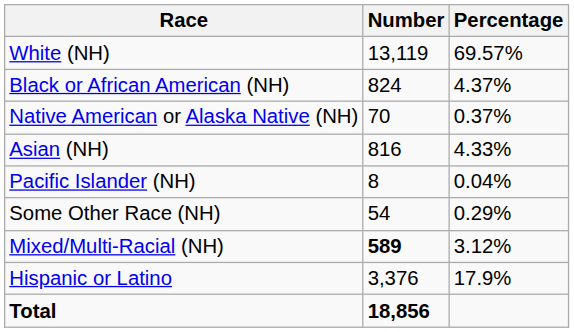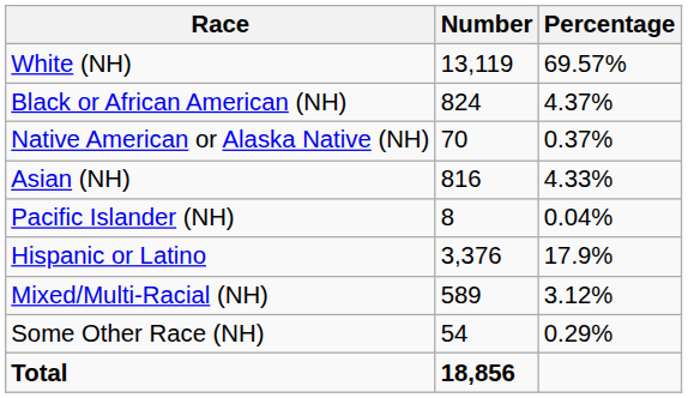rows swapped: Some Other Race (NH) <-> Hispanic or Latino
Mixed/Multi-Racial (NH) | Number: bold -> normal
